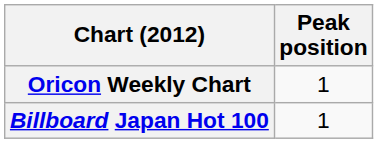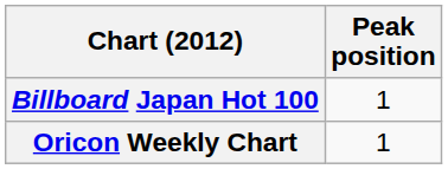rows swapped: Billboard Japan Hot 100 <-> Oricon Weekly Chart
